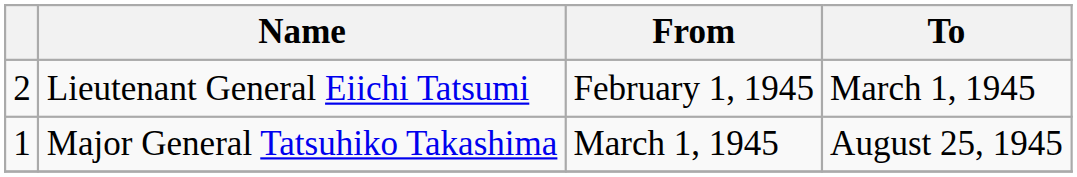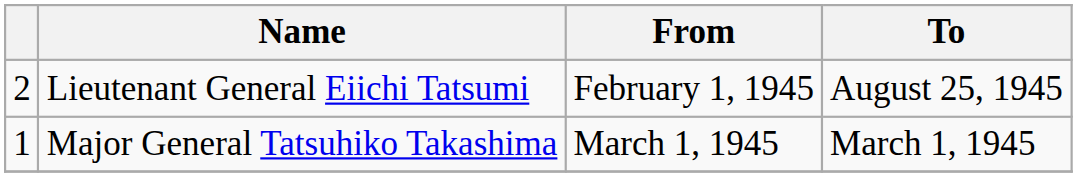Lieutenant General Eiichi Tatsumi | To: March 1, 1945 -> August 25, 1945
Major General Tatsuhiko Takashima | To: August 25, 1945 -> March 1, 1945
